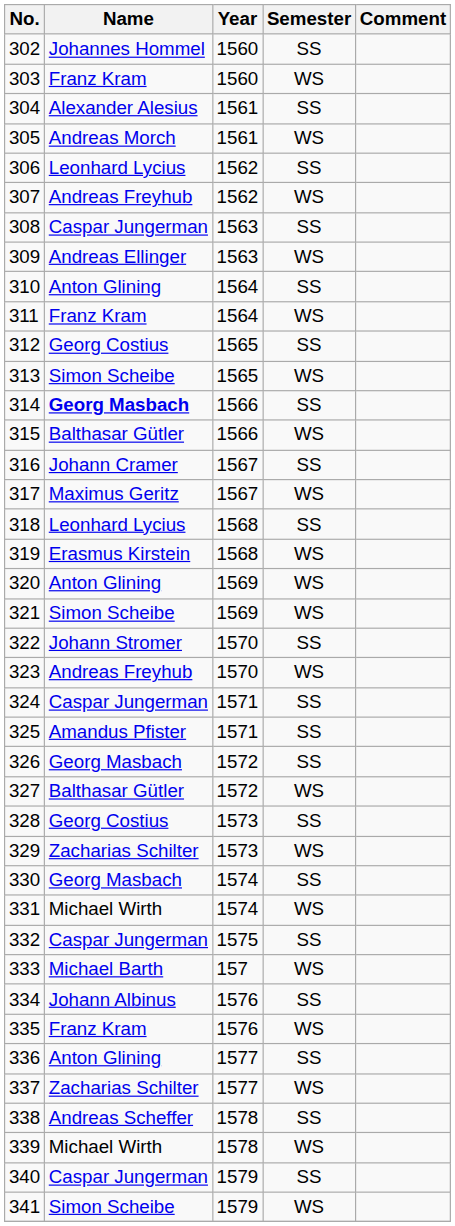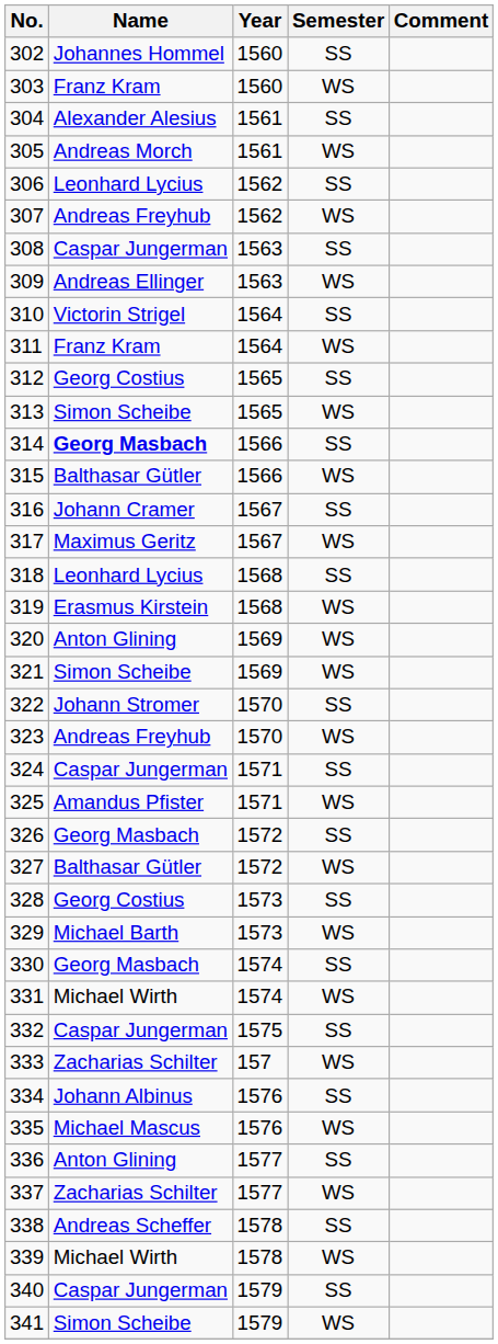310 | Name: Anton Glining -> Victorin Strigel
325 | Semester: SS -> WS
329 | Name: Zacharias Schilter -> Michael Barth
333 | Name: Michael Barth -> Zacharias Schilter
335 | Name: Franz Kram -> Michael Mascus
